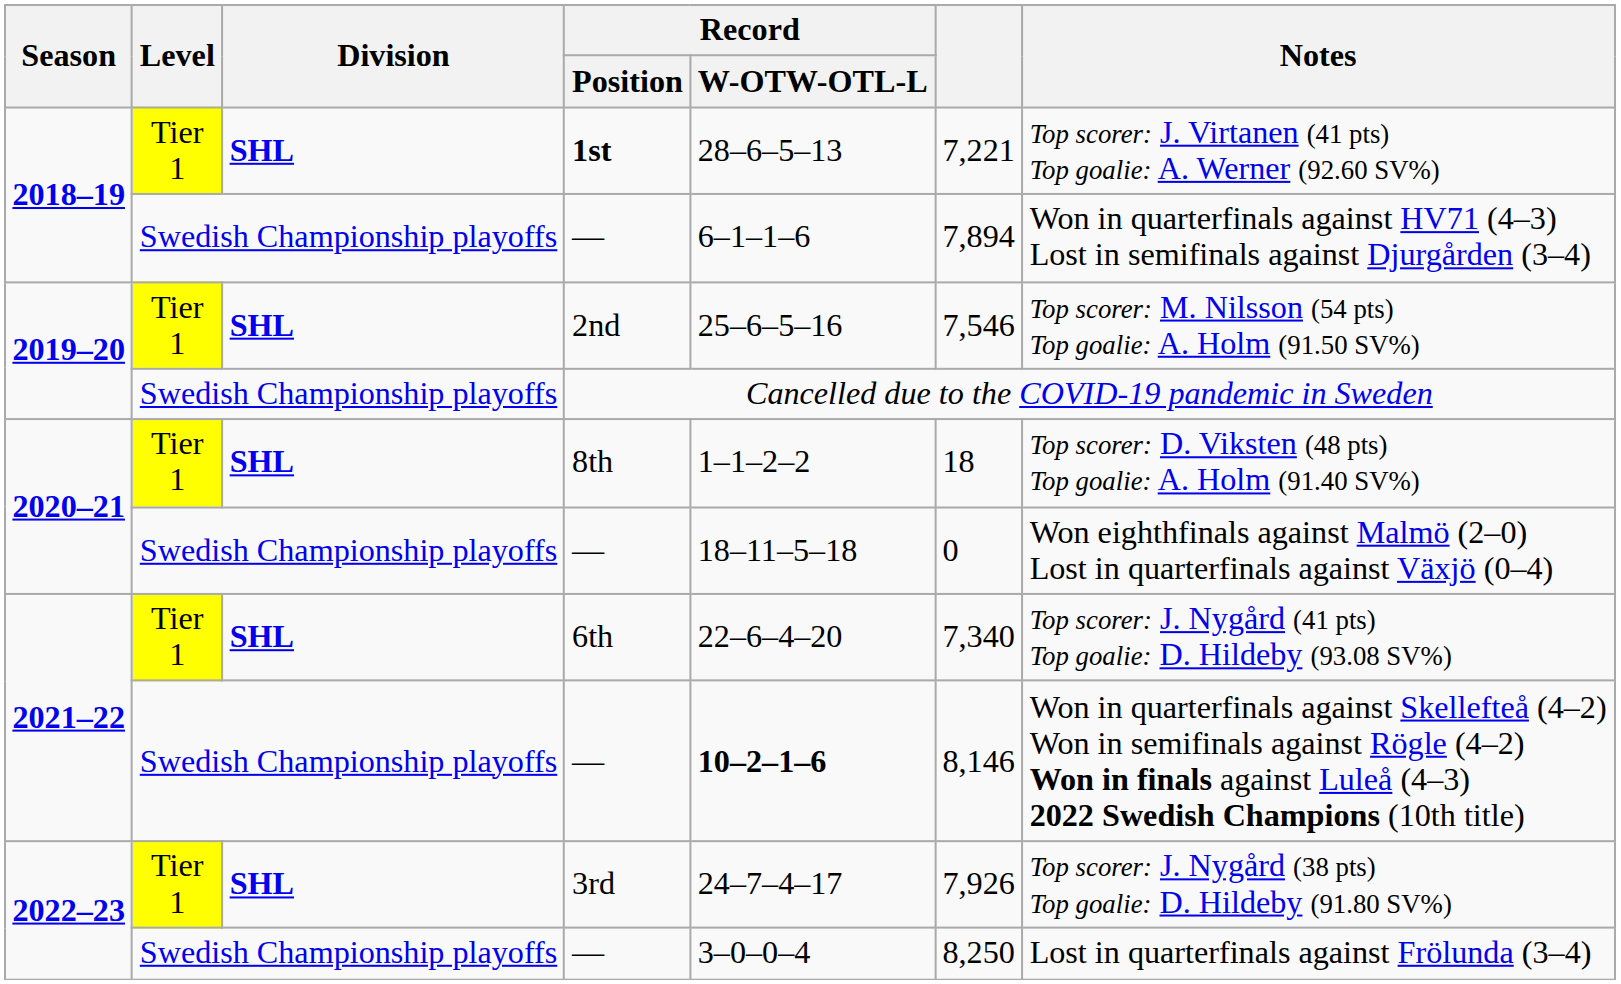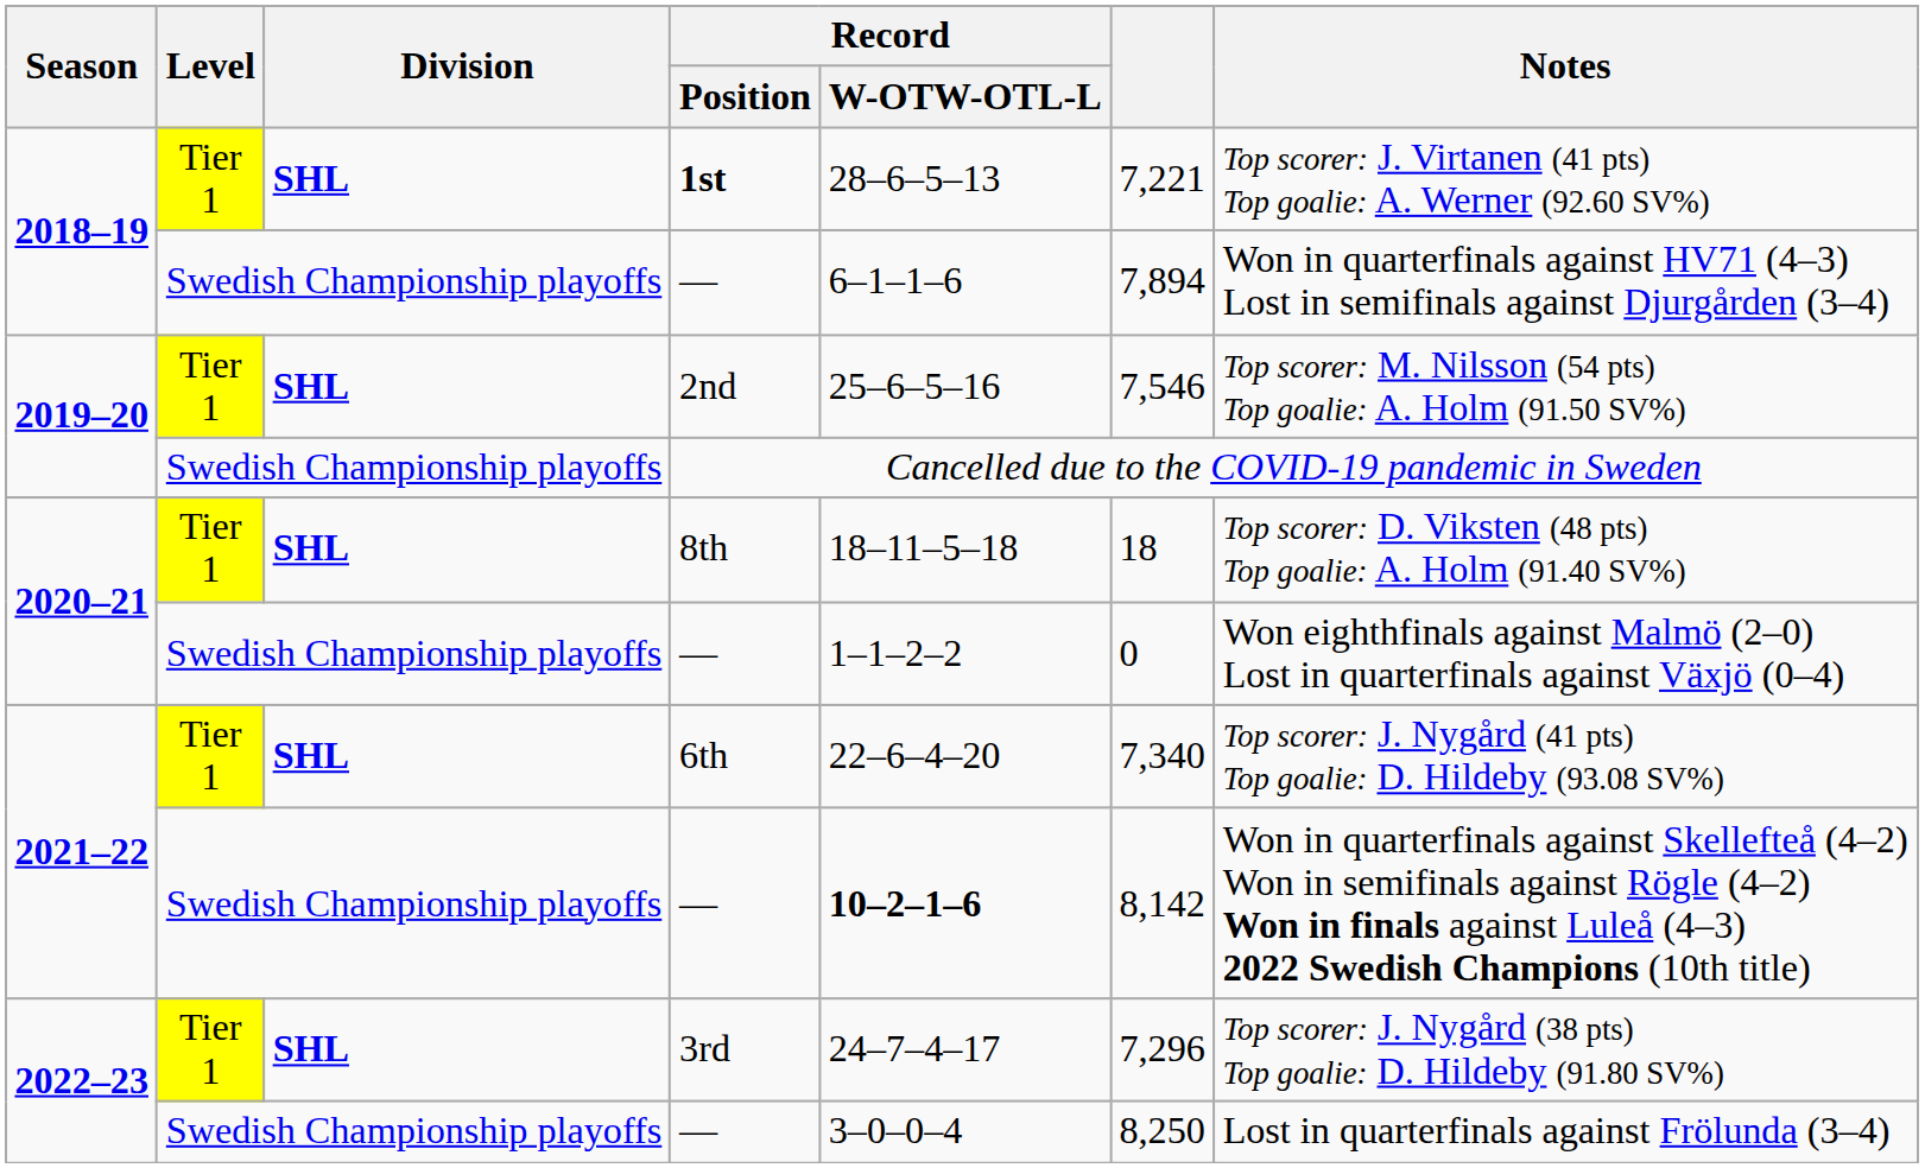8th | Record / W-OTW-OTL-L: 1–1–2–2 -> 18–11–5–18
2020–21 / — | Record / W-OTW-OTL-L: 18–11–5–18 -> 1–1–2–2
2021–22 / — | column 6: 8,146 -> 8,142
3rd | column 6: 7,926 -> 7,296
